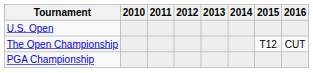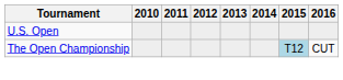The Open Championship | 2015: no background -> lightblue background
- row: PGA Championship
